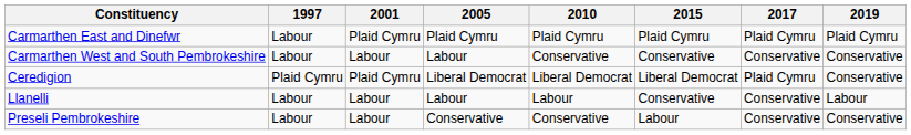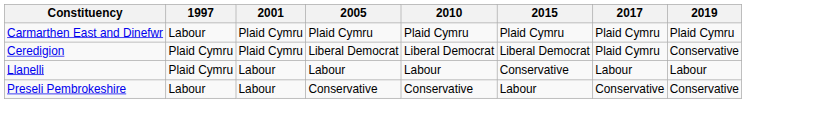- row: Carmarthen West and South Pembrokeshire | Labour | Labour | Labour | Conservative | Conservative | Conservative | Conservative
Llanelli | 1997: Labour -> Plaid Cymru
Llanelli | 2017: Conservative -> Labour
